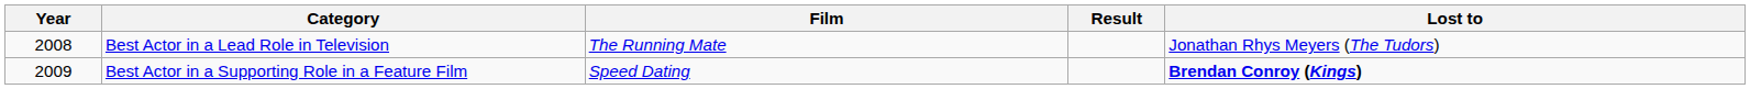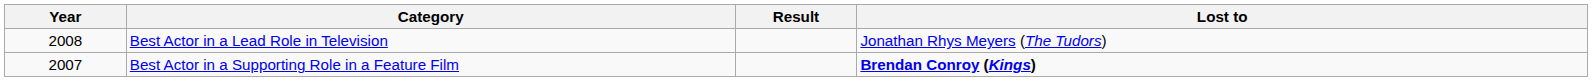- column: Film | The Running Mate | Speed Dating
Best Actor in a Supporting Role in a Feature Film | Year: 2009 -> 2007
